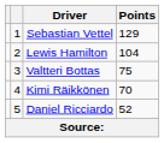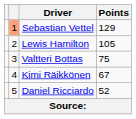Sebastian Vettel | column 2: no background -> lightsalmon background
Lewis Hamilton | Points: 104 -> 105
Kimi Räikkönen | Points: 70 -> 67
